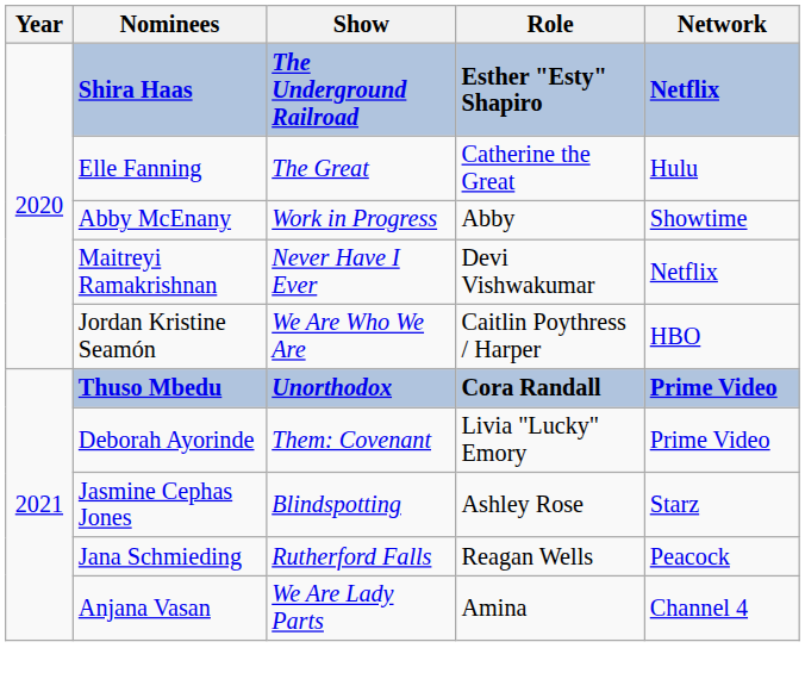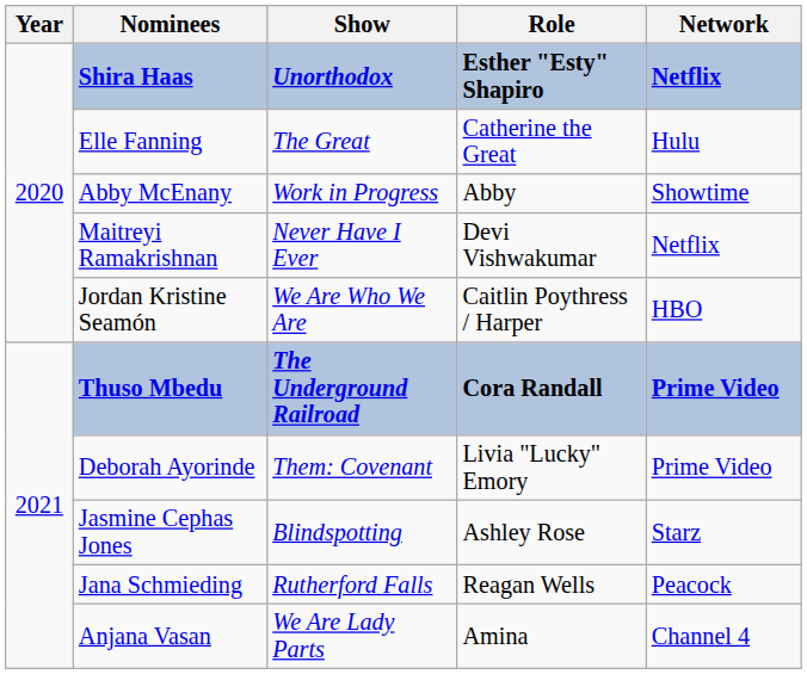Shira Haas | Show: The Underground Railroad -> Unorthodox
Thuso Mbedu | Show: Unorthodox -> The Underground Railroad
